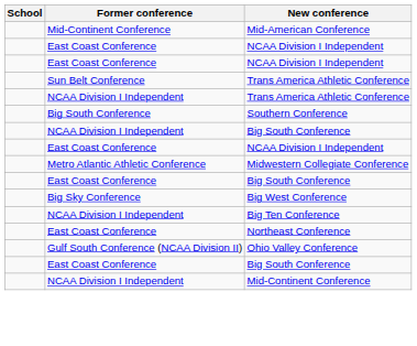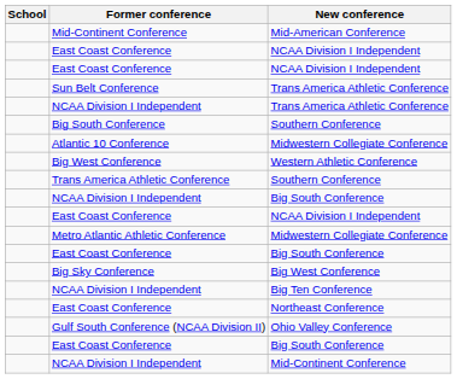+ row: Atlantic 10 Conference | Midwestern Collegiate Conference
+ row: Big West Conference | Western Athletic Conference
+ row: Trans America Athletic Conference | Southern Conference
